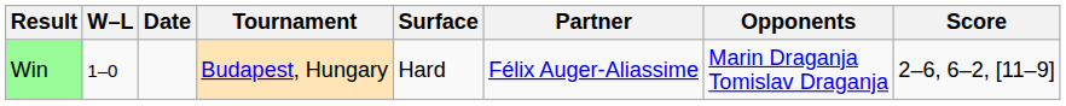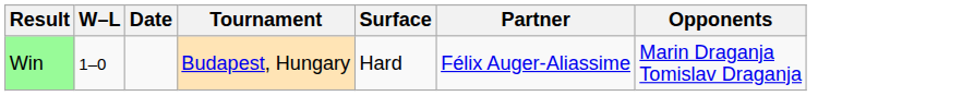- column: Score | 2–6, 6–2, [11–9]
